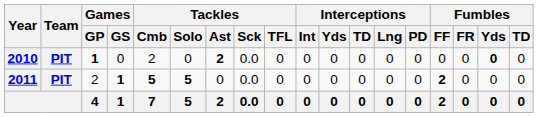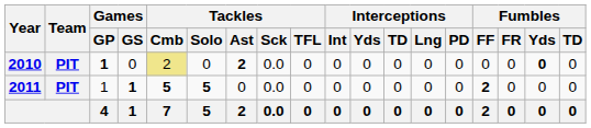2010 | Tackles / Cmb: no background -> khaki background
2011 | Games / GP: 2 -> 1
